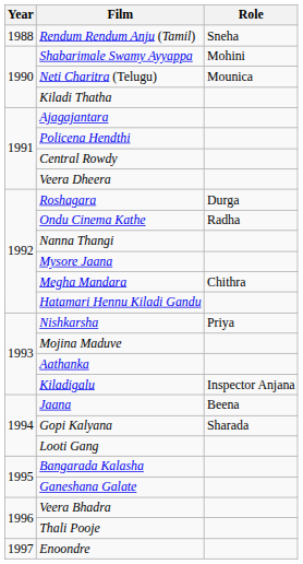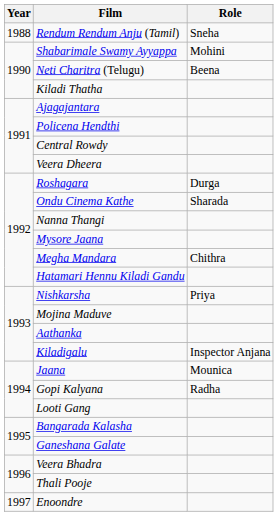Neti Charitra (Telugu) | Role: Mounica -> Beena
Ondu Cinema Kathe | Role: Radha -> Sharada
Jaana | Role: Beena -> Mounica
Gopi Kalyana | Role: Sharada -> Radha
